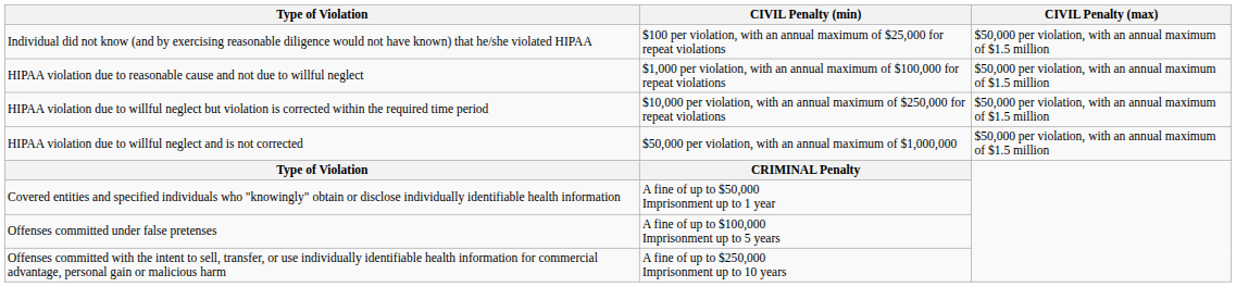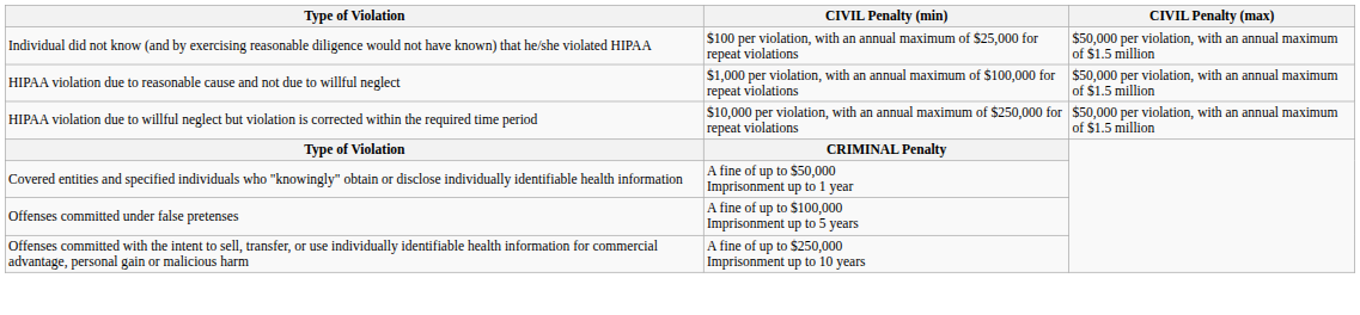- row: HIPAA violation due to willful neglect and is not corrected | $50,000 per violation, with an annual maximum of $1,000,000 | $50,000 per violation, with an annual maximum of $1.5 million
